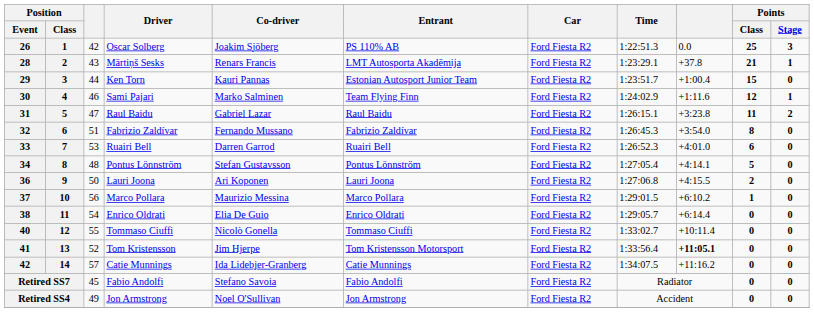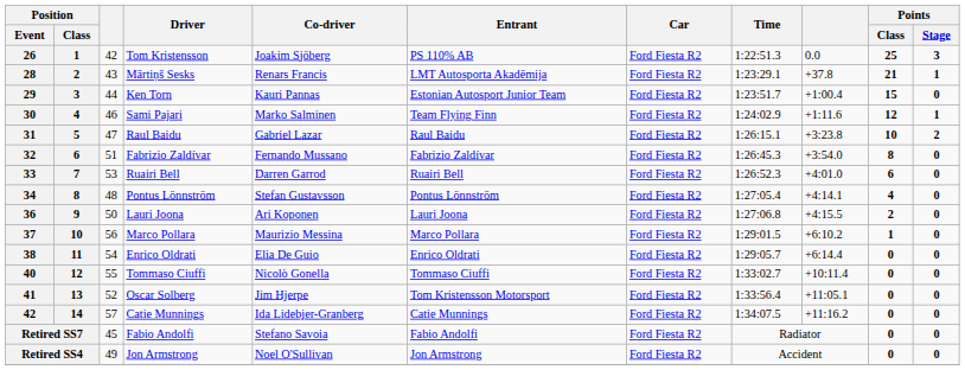26 | Driver: Oscar Solberg -> Tom Kristensson
31 | Points / Class: 11 -> 10
34 | Points / Class: 5 -> 4
41 | Driver: Tom Kristensson -> Oscar Solberg
41 | column 9: bold -> normal
